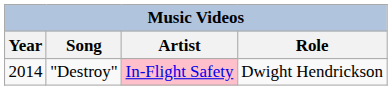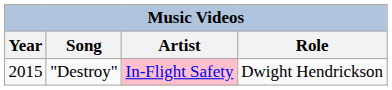"Destroy" | Year: 2014 -> 2015
